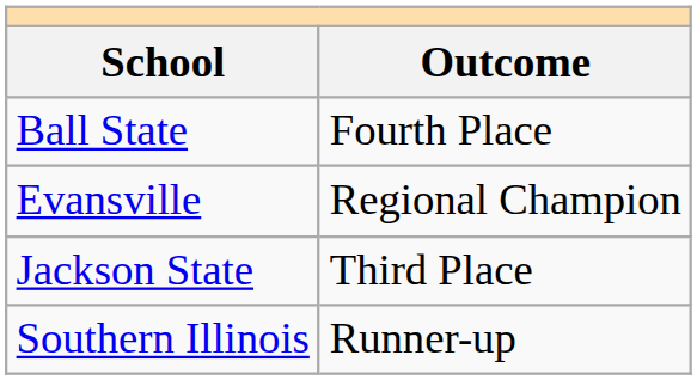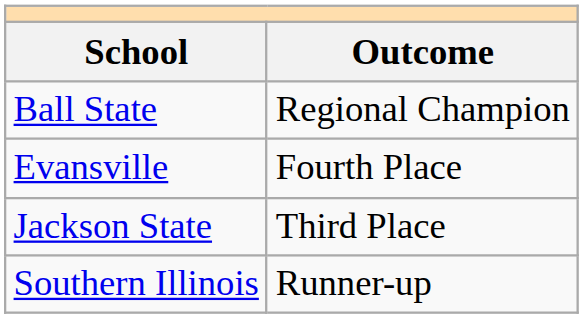Ball State | Outcome: Fourth Place -> Regional Champion
Evansville | Outcome: Regional Champion -> Fourth Place
